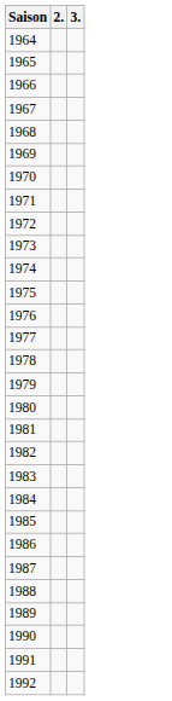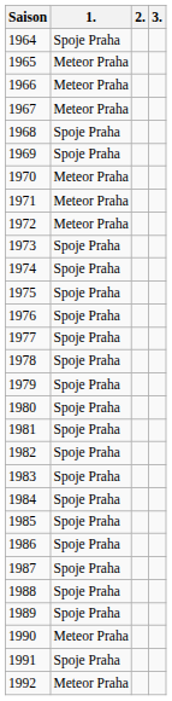+ column: 1. | Spoje Praha | Meteor Praha | Meteor Praha | Meteor Praha | Spoje Praha | Spoje Praha | Meteor Praha | Meteor Praha | Meteor Praha | Spoje Praha | Spoje Praha | Spoje Praha | Spoje Praha | Spoje Praha | Spoje Praha | Spoje Praha | Spoje Praha | Spoje Praha | Spoje Praha | Spoje Praha | Spoje Praha | Spoje Praha | Spoje Praha | Spoje Praha | Spoje Praha | Spoje Praha | Meteor Praha | Spoje Praha | Meteor Praha
